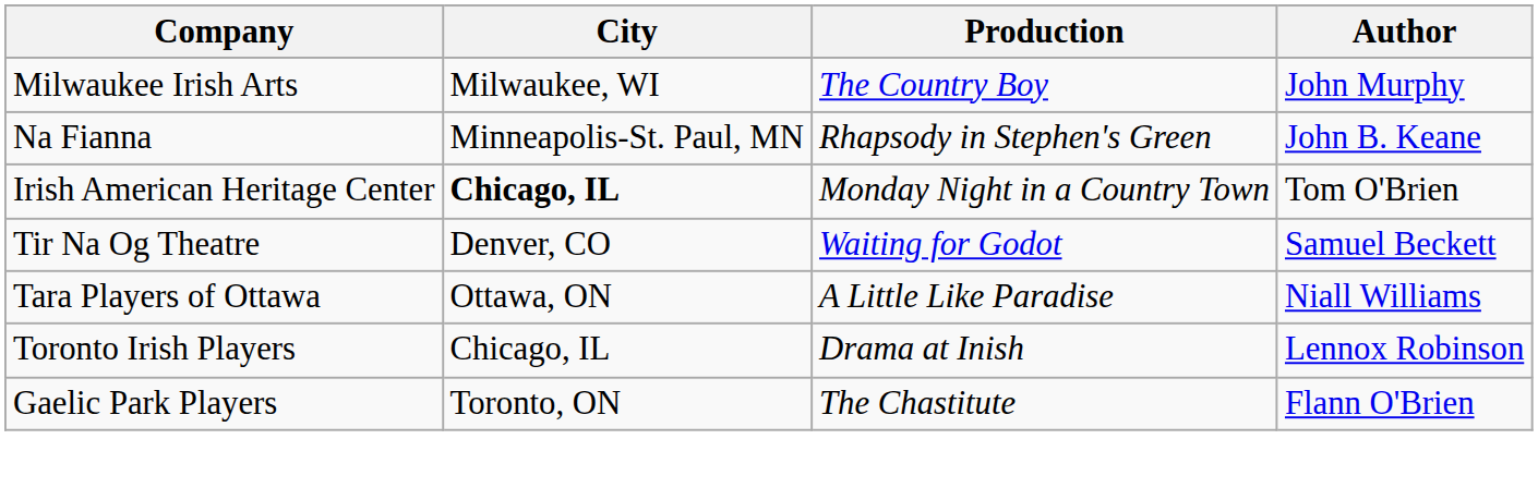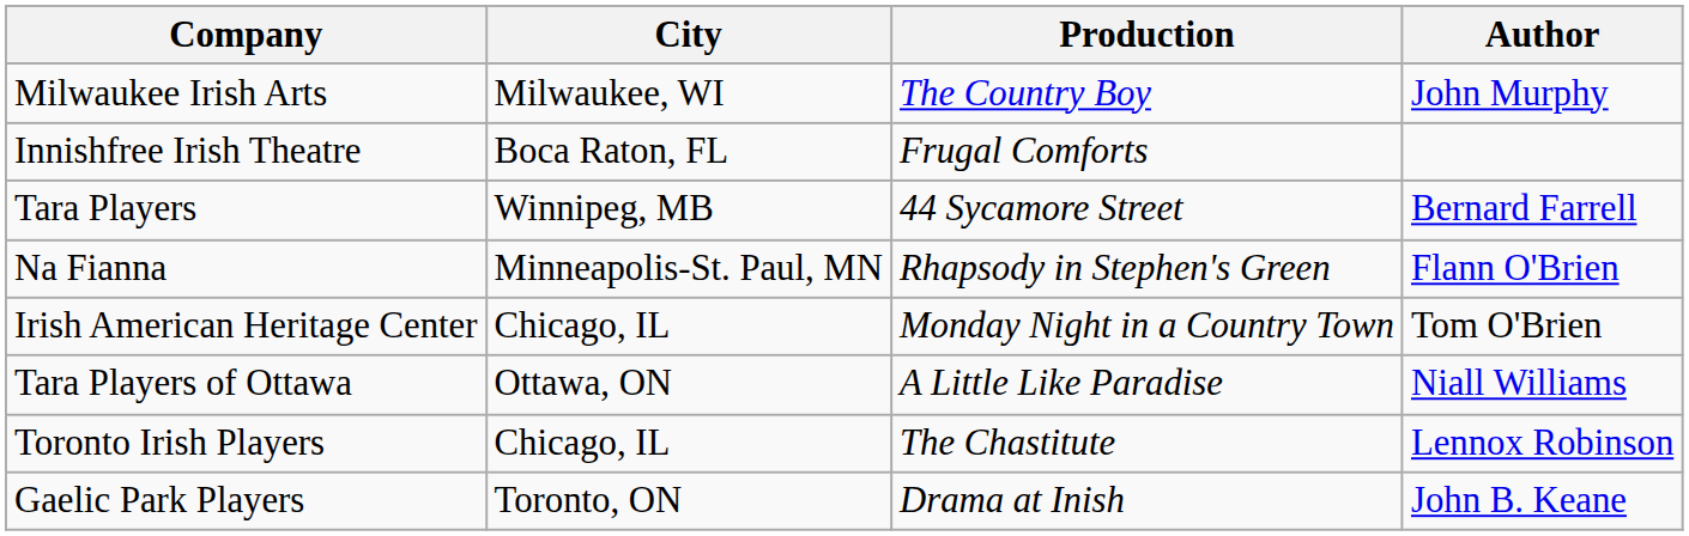+ row: Innishfree Irish Theatre | Boca Raton, FL | Frugal Comforts
+ row: Tara Players | Winnipeg, MB | 44 Sycamore Street | Bernard Farrell
Na Fianna | Author: John B. Keane -> Flann O'Brien
Irish American Heritage Center | City: bold -> normal
- row: Tir Na Og Theatre | Denver, CO | Waiting for Godot | Samuel Beckett
Toronto Irish Players | Production: Drama at Inish -> The Chastitute
Gaelic Park Players | Production: The Chastitute -> Drama at Inish
Gaelic Park Players | Author: Flann O'Brien -> John B. Keane
